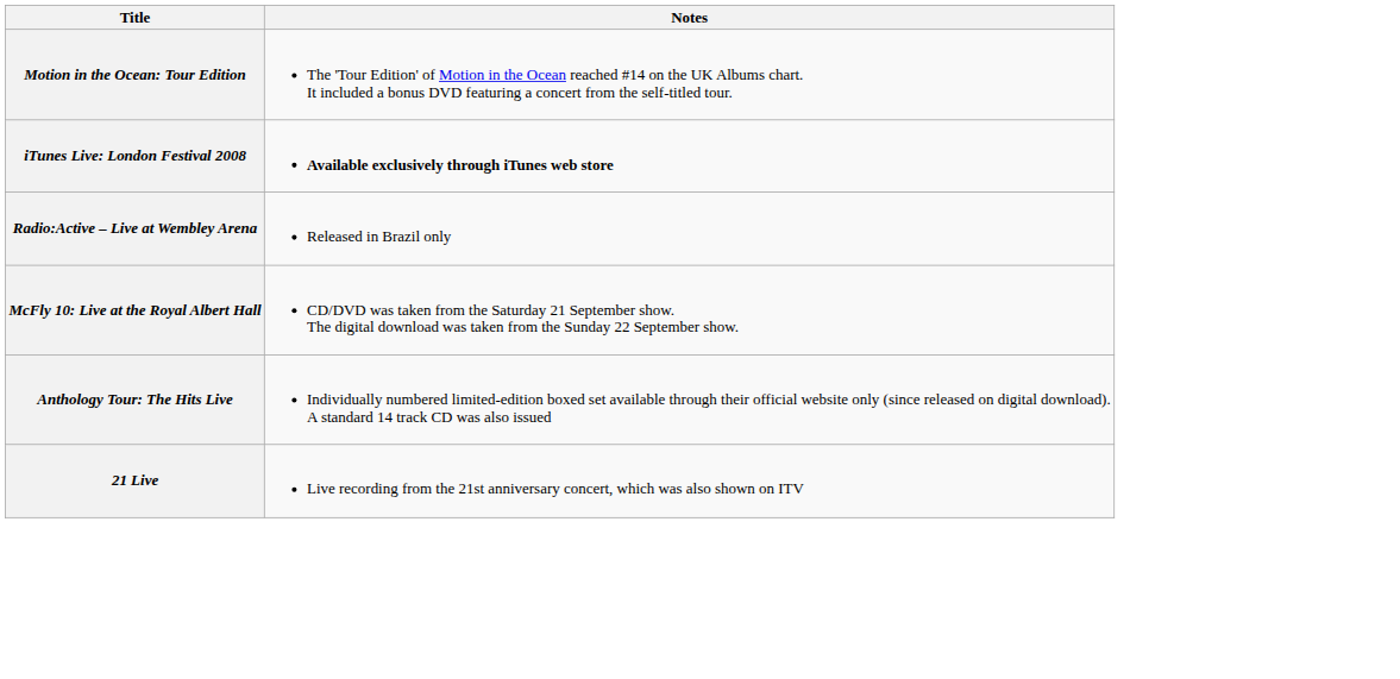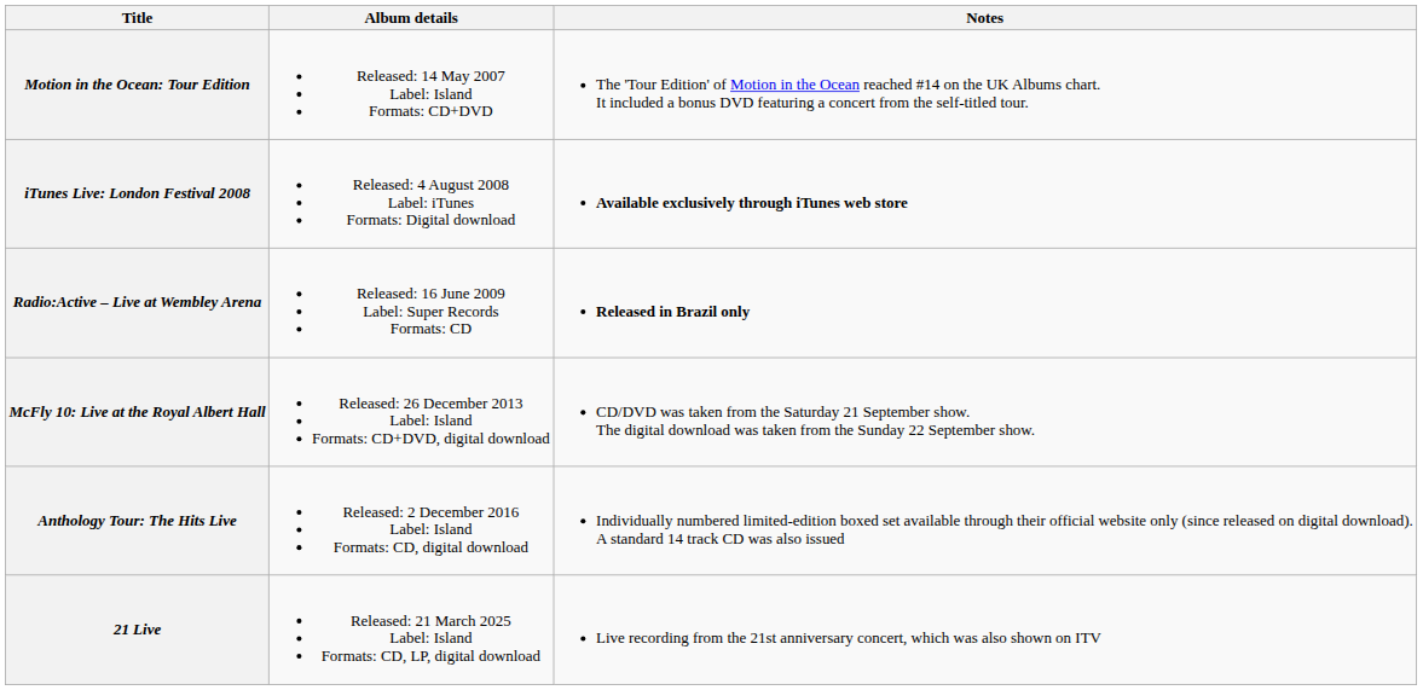+ column: Album details | Released: 14 May 2007 Label: Island Formats: CD+DVD | Released: 4 August 2008 Label: iTunes Formats: Digital download | Released: 16 June 2009 Label: Super Records Formats: CD | Released: 26 December 2013 Label: Island Formats: CD+DVD, digital download | Released: 2 December 2016 Label: Island Formats: CD, digital download | Released: 21 March 2025 Label: Island Formats: CD, LP, digital download
Radio:Active – Live at Wembley Arena | Notes: normal -> bold
